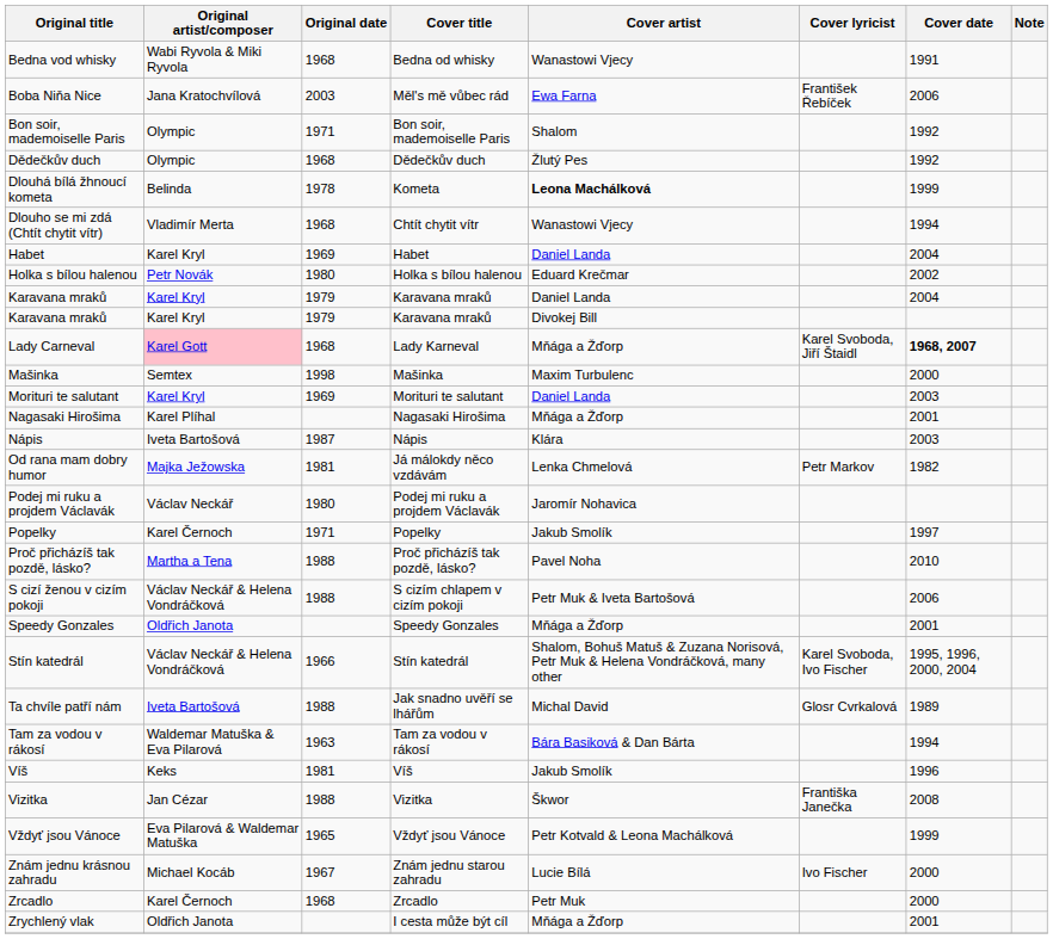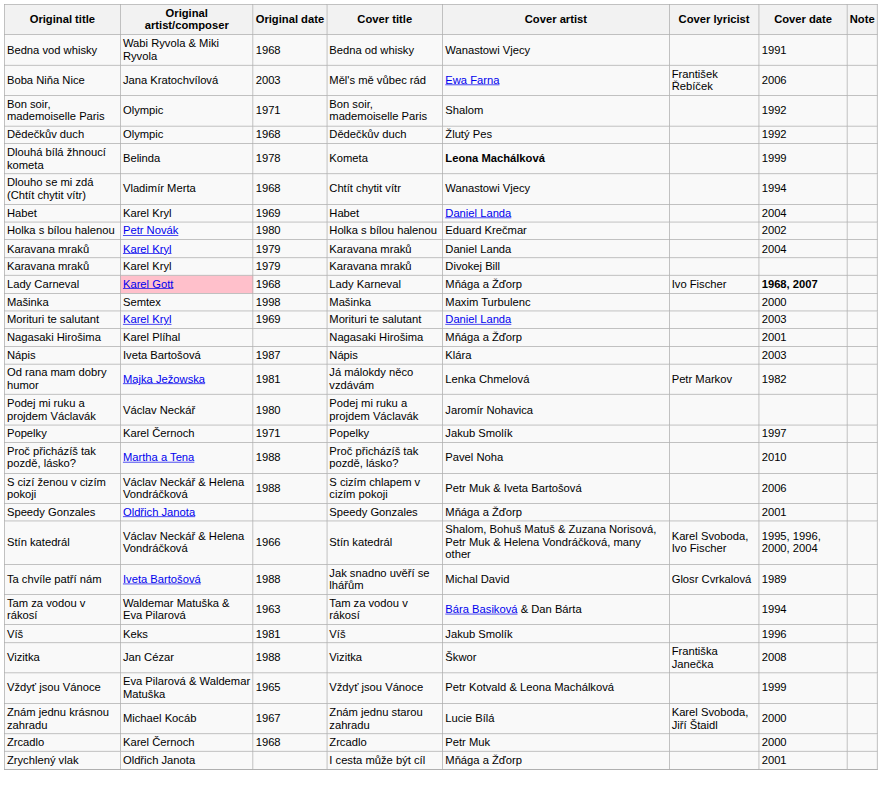Lady Carneval | Cover lyricist: Karel Svoboda, Jiří Štaidl -> Ivo Fischer
Znám jednu krásnou zahradu | Cover lyricist: Ivo Fischer -> Karel Svoboda, Jiří Štaidl
